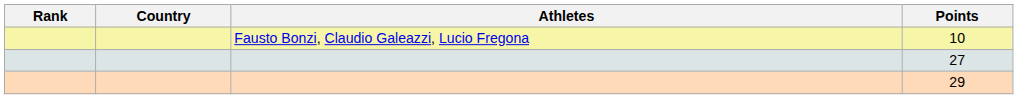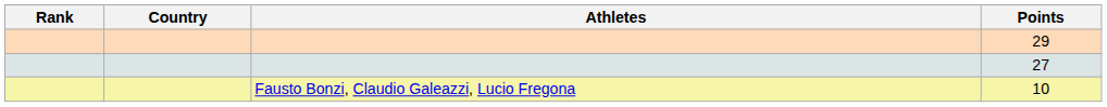rows swapped: 10 <-> 29
